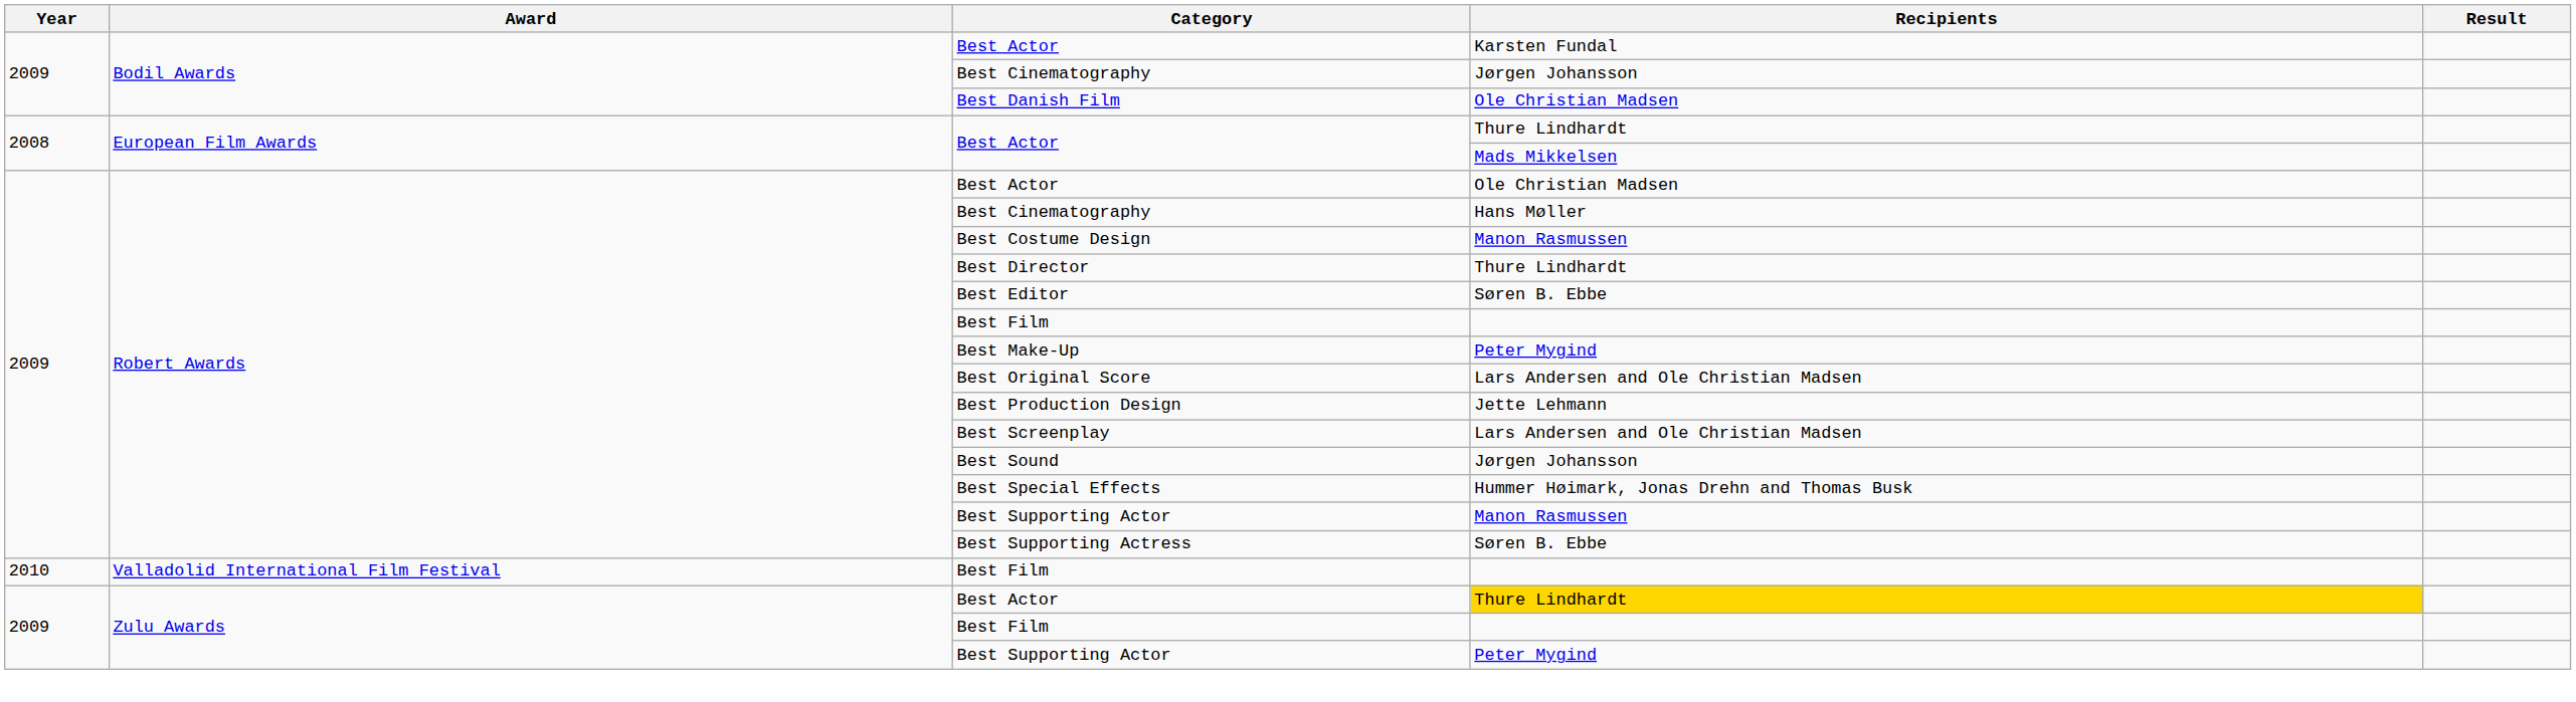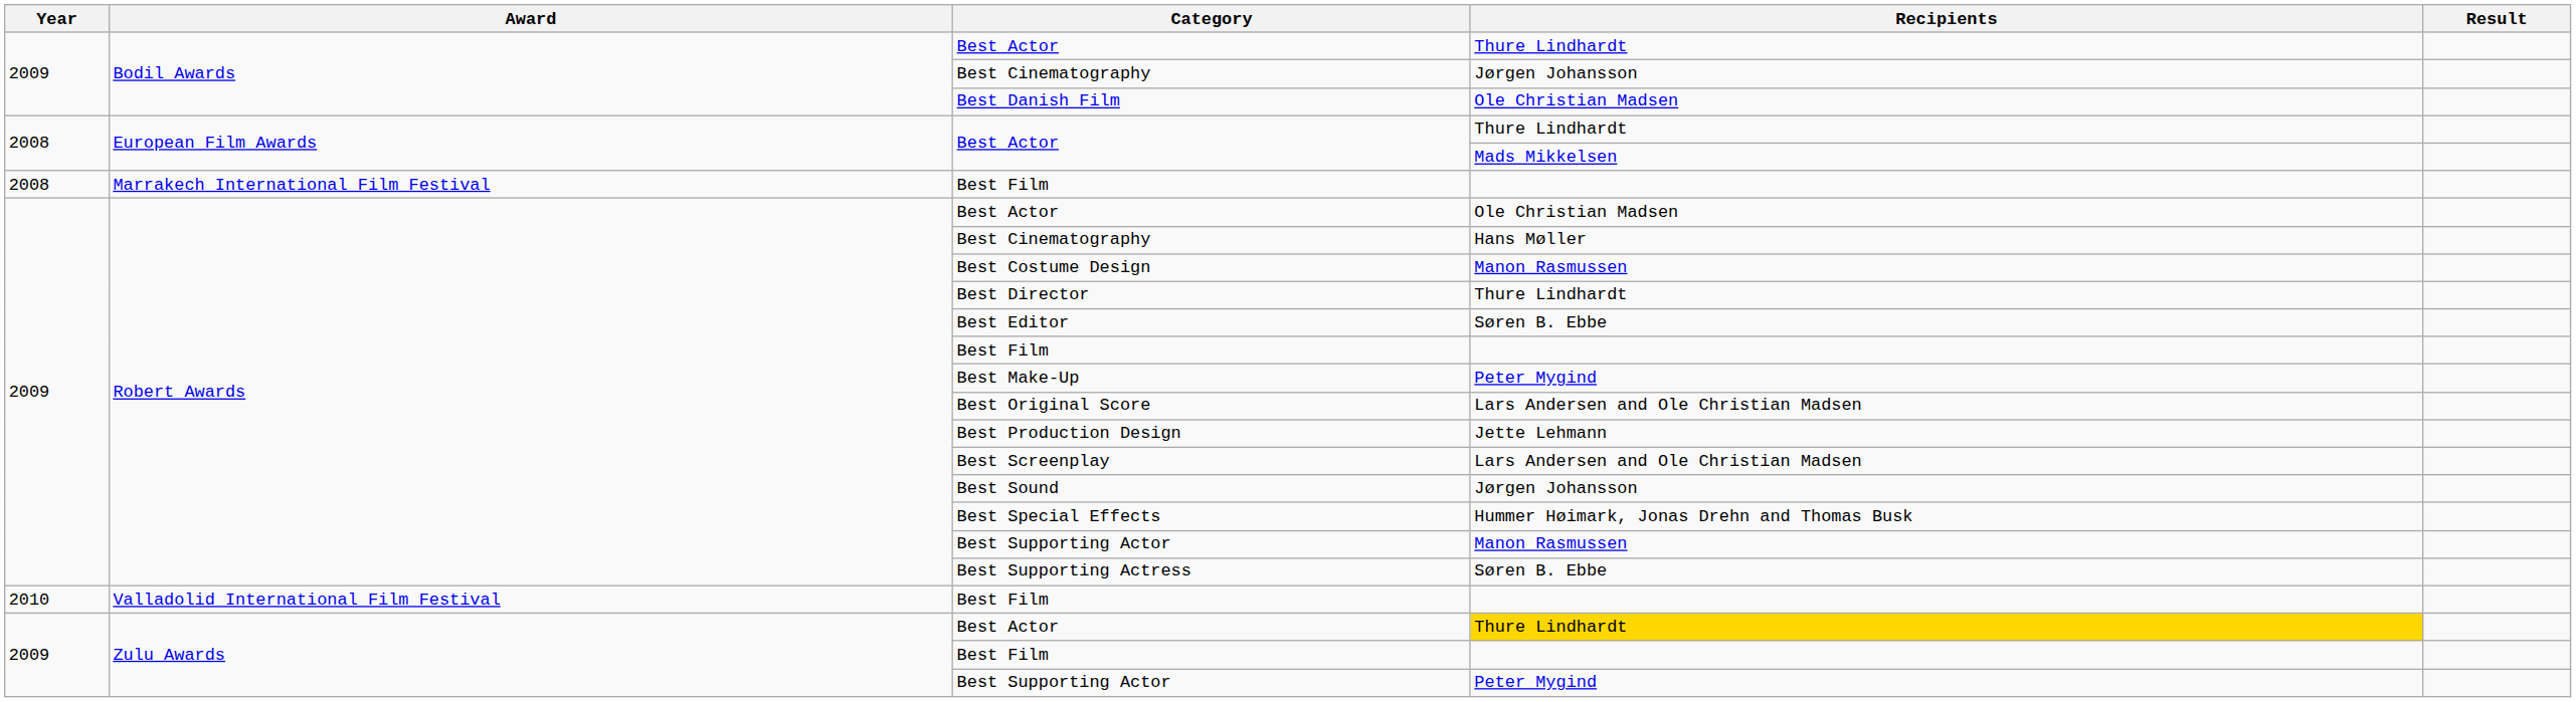Bodil Awards / Best Actor | Recipients: Karsten Fundal -> Thure Lindhardt
+ row: 2008 | Marrakech International Film Festival | Best Film
